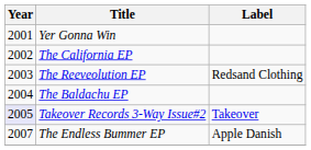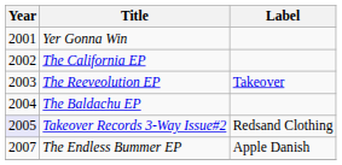The Reeveolution EP | Label: Redsand Clothing -> Takeover
Takeover Records 3-Way Issue#2 | Label: Takeover -> Redsand Clothing
